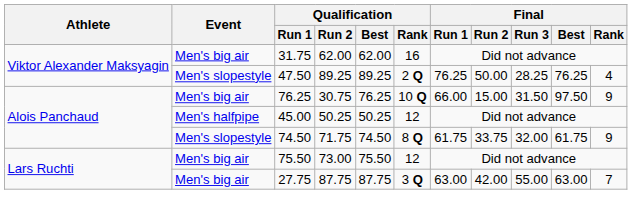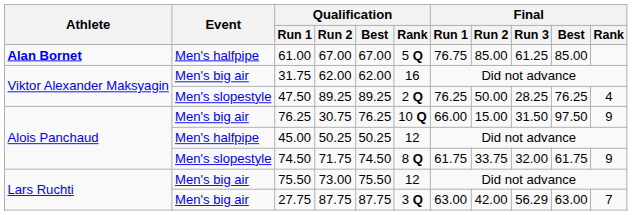+ row: Alan Bornet | Men's halfpipe | 61.00 | 67.00 | 67.00 | 5 Q | 76.75 | 85.00 | 61.25 | 85.00
27.75 | Final / Run 3: 55.00 -> 56.29
